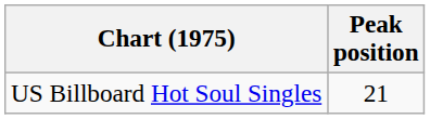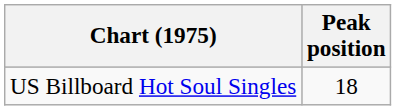US Billboard Hot Soul Singles | Peak position: 21 -> 18
